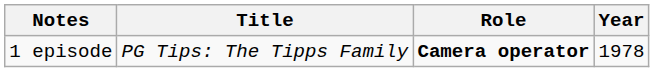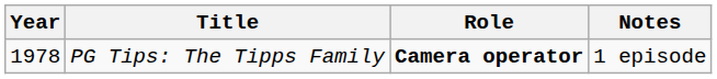columns swapped: Year <-> Notes
